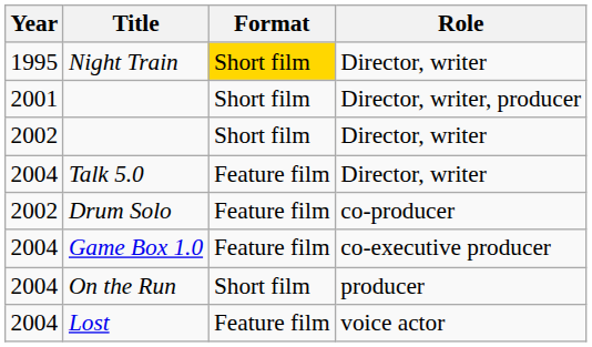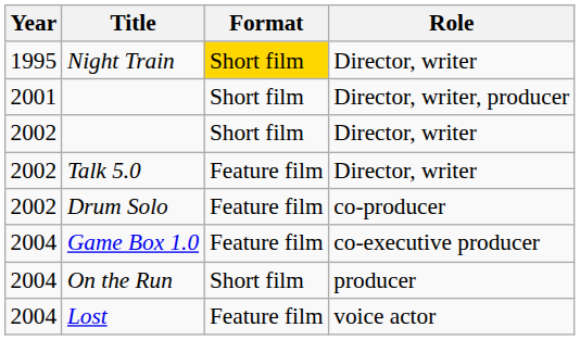Talk 5.0 | Year: 2004 -> 2002
